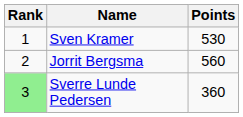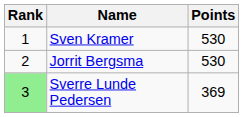Jorrit Bergsma | Points: 560 -> 530
Sverre Lunde Pedersen | Points: 360 -> 369
